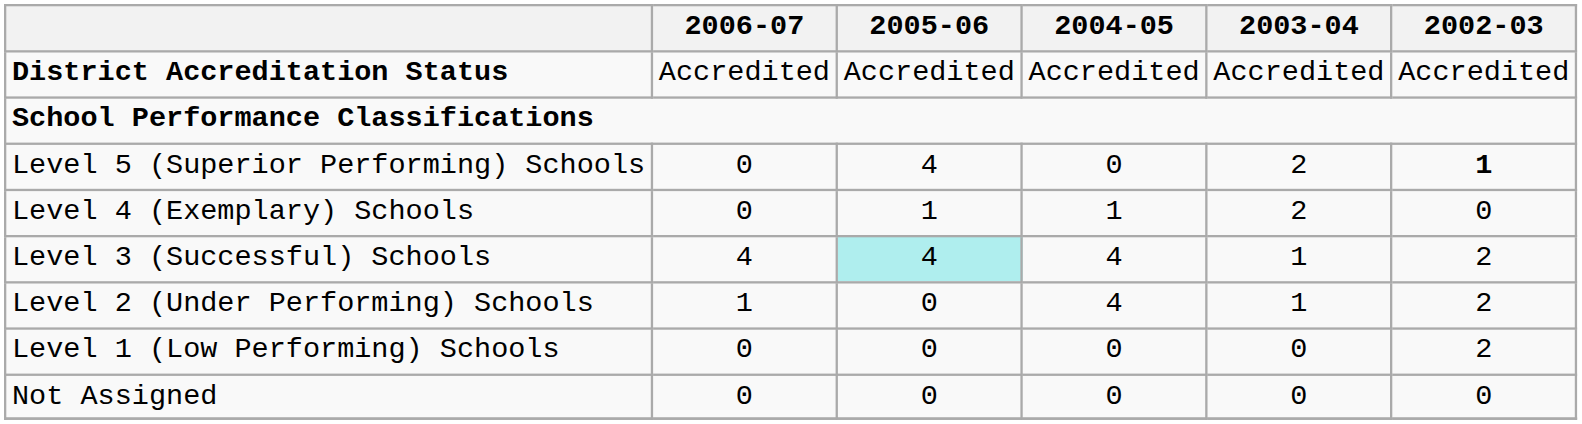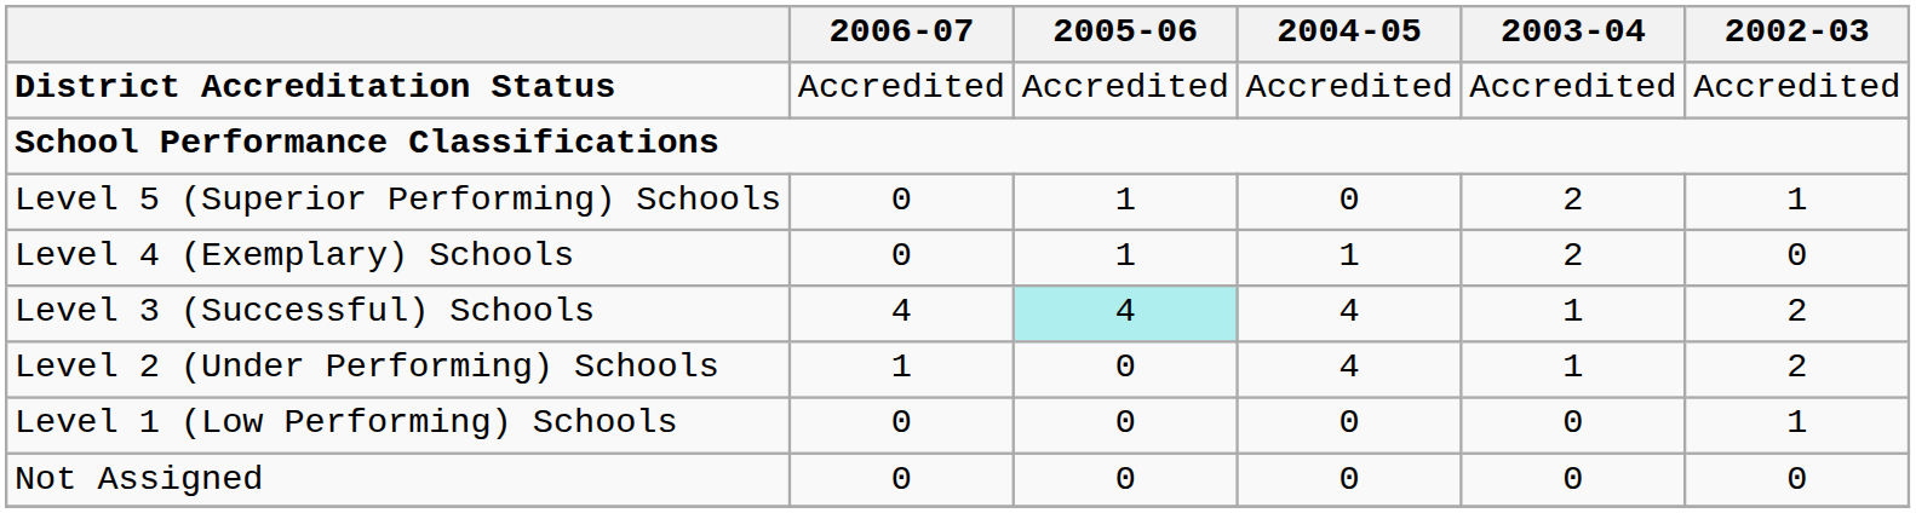Level 5 (Superior Performing) Schools | 2005-06: 4 -> 1
Level 5 (Superior Performing) Schools | 2002-03: bold -> normal
Level 1 (Low Performing) Schools | 2002-03: 2 -> 1
